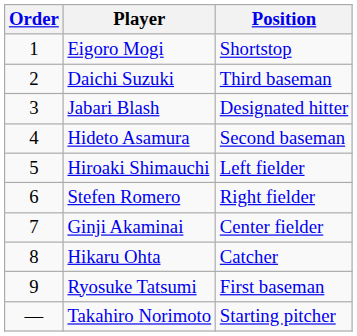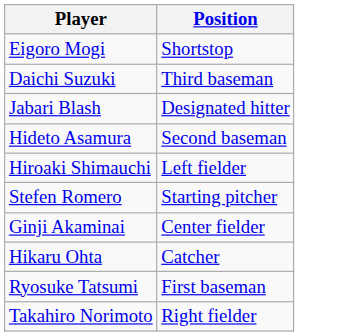- column: Order | 1 | 2 | 3 | 4 | 5 | 6 | 7 | 8 | 9 | —
Stefen Romero | Position: Right fielder -> Starting pitcher
Takahiro Norimoto | Position: Starting pitcher -> Right fielder
